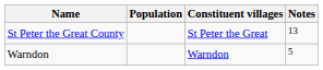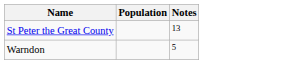- column: Constituent villages | St Peter the Great | Warndon
